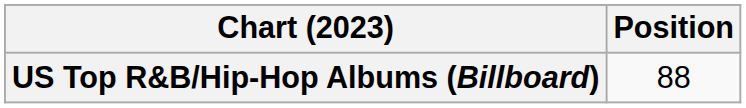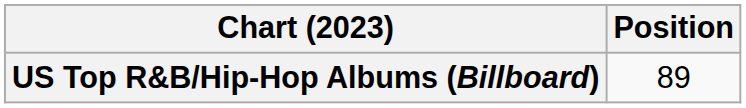US Top R&B/Hip-Hop Albums (Billboard) | Position: 88 -> 89
